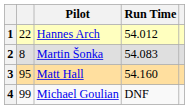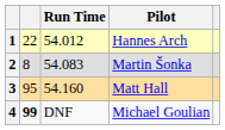columns swapped: Pilot <-> Run Time
4 | column 2: normal -> bold
